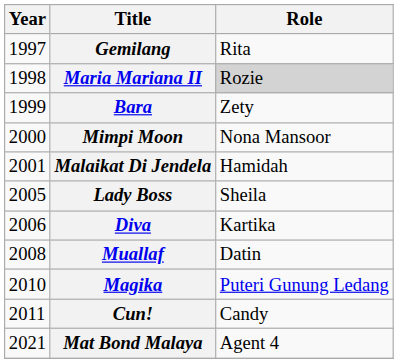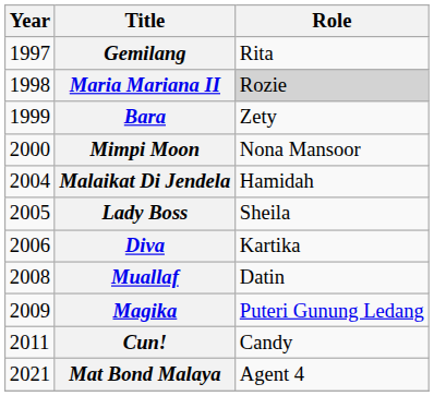Malaikat Di Jendela | Year: 2001 -> 2004
Magika | Year: 2010 -> 2009
